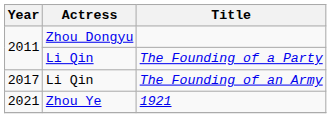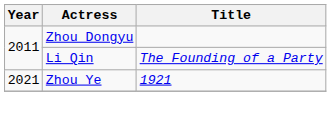- row: 2017 | Li Qin | The Founding of an Army
